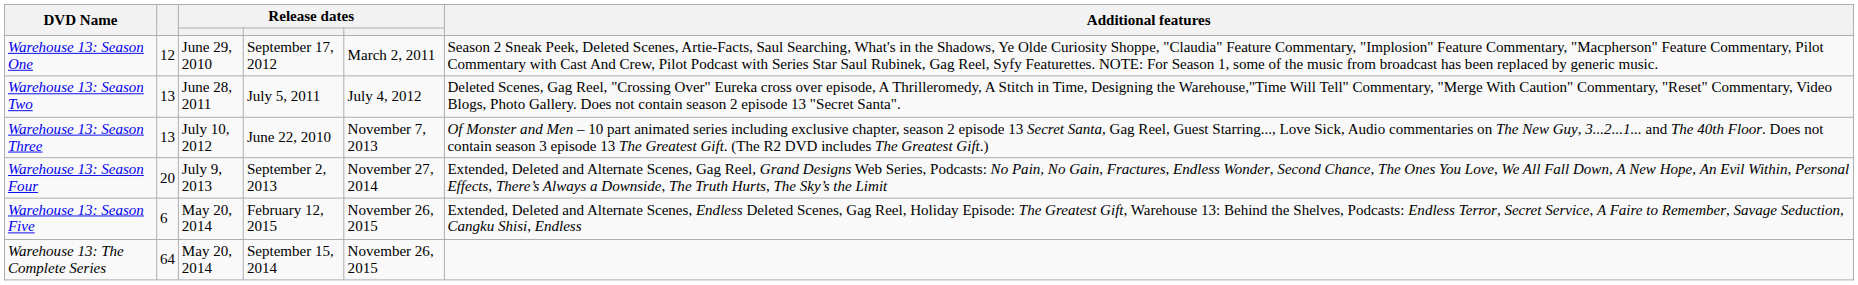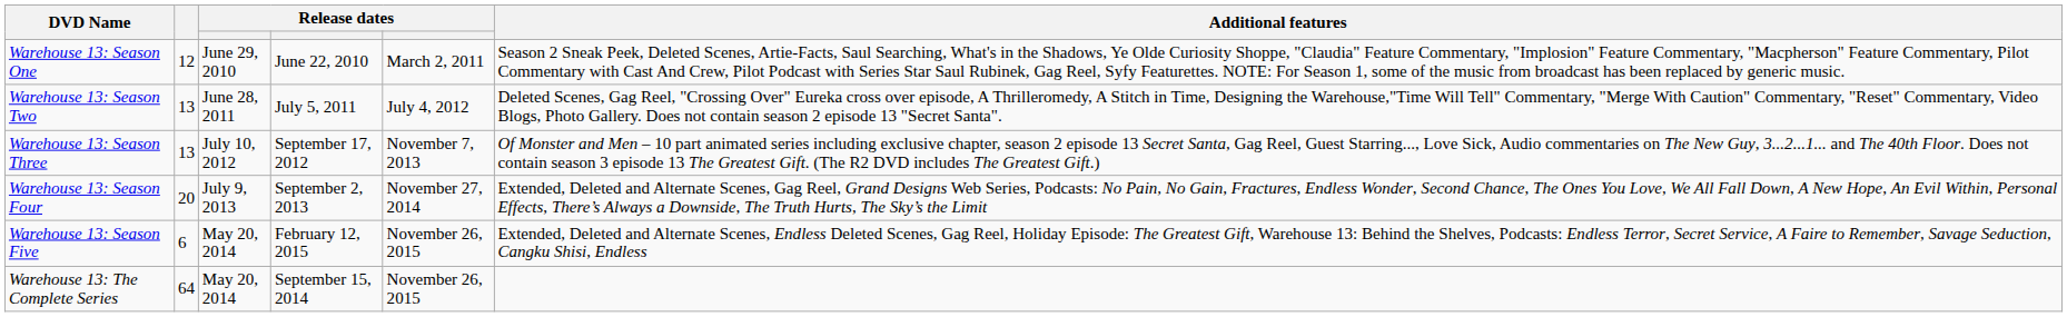Warehouse 13: Season One | column 4: September 17, 2012 -> June 22, 2010
Warehouse 13: Season Three | column 4: June 22, 2010 -> September 17, 2012
